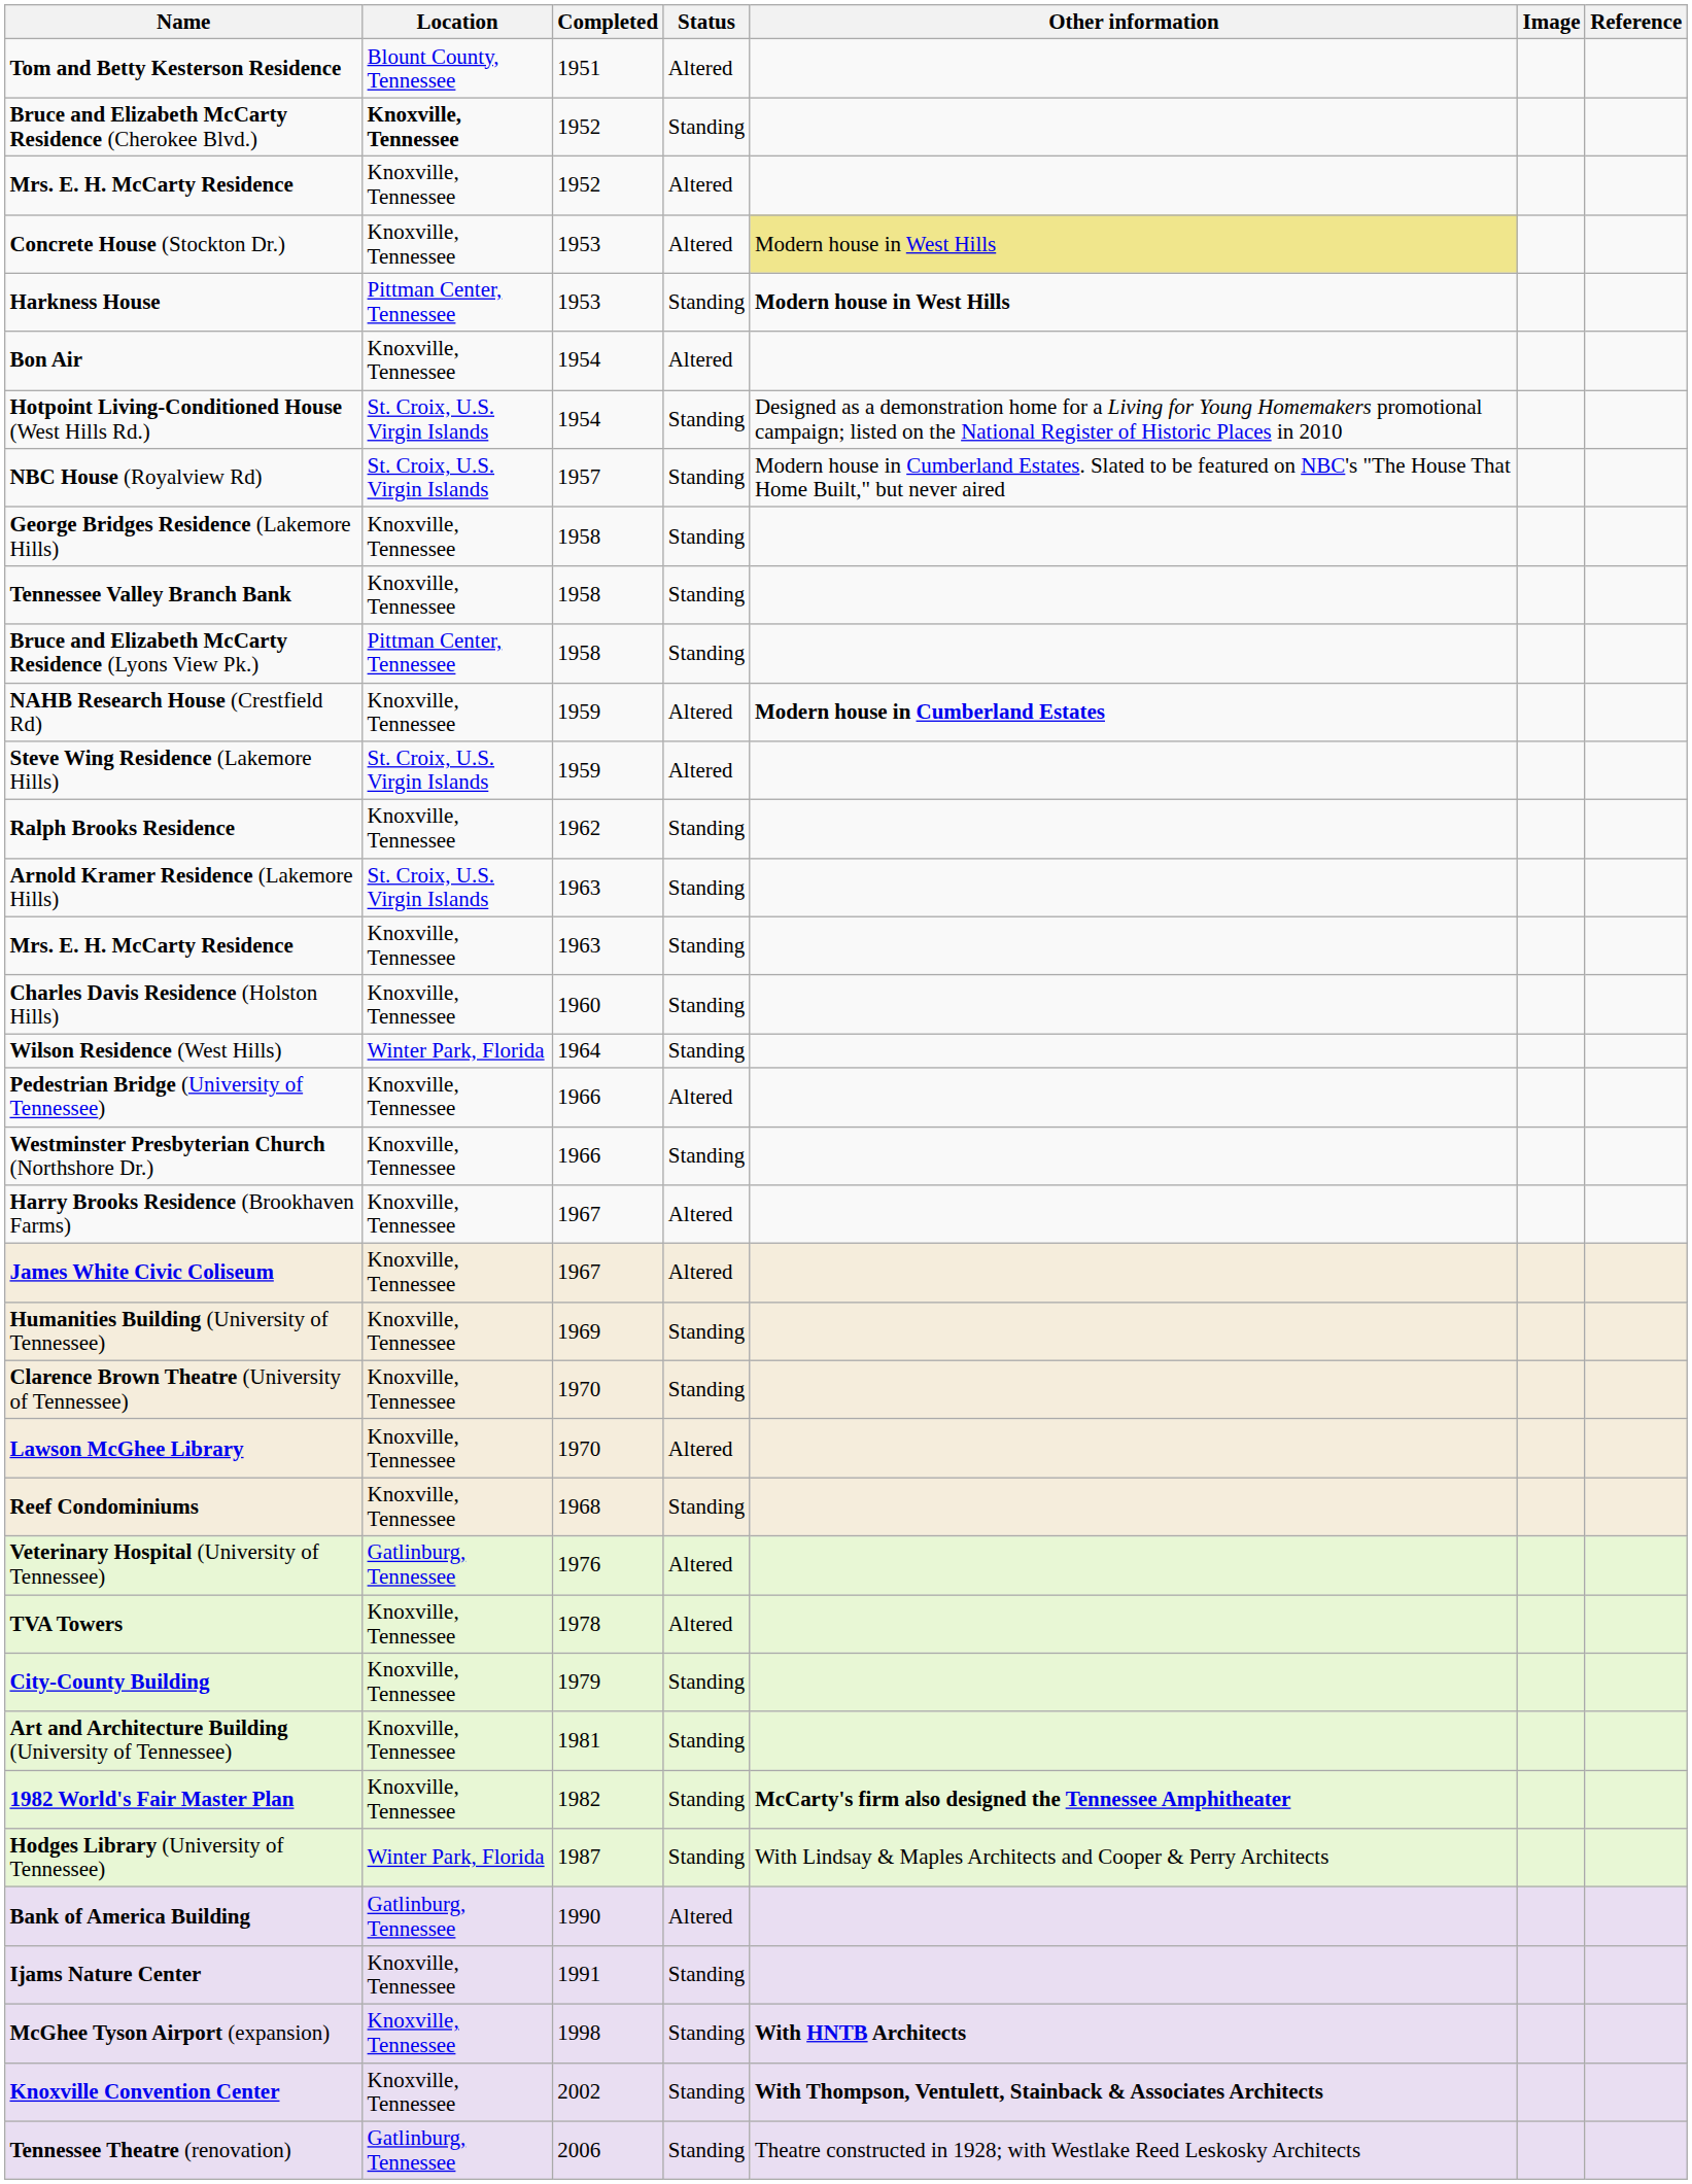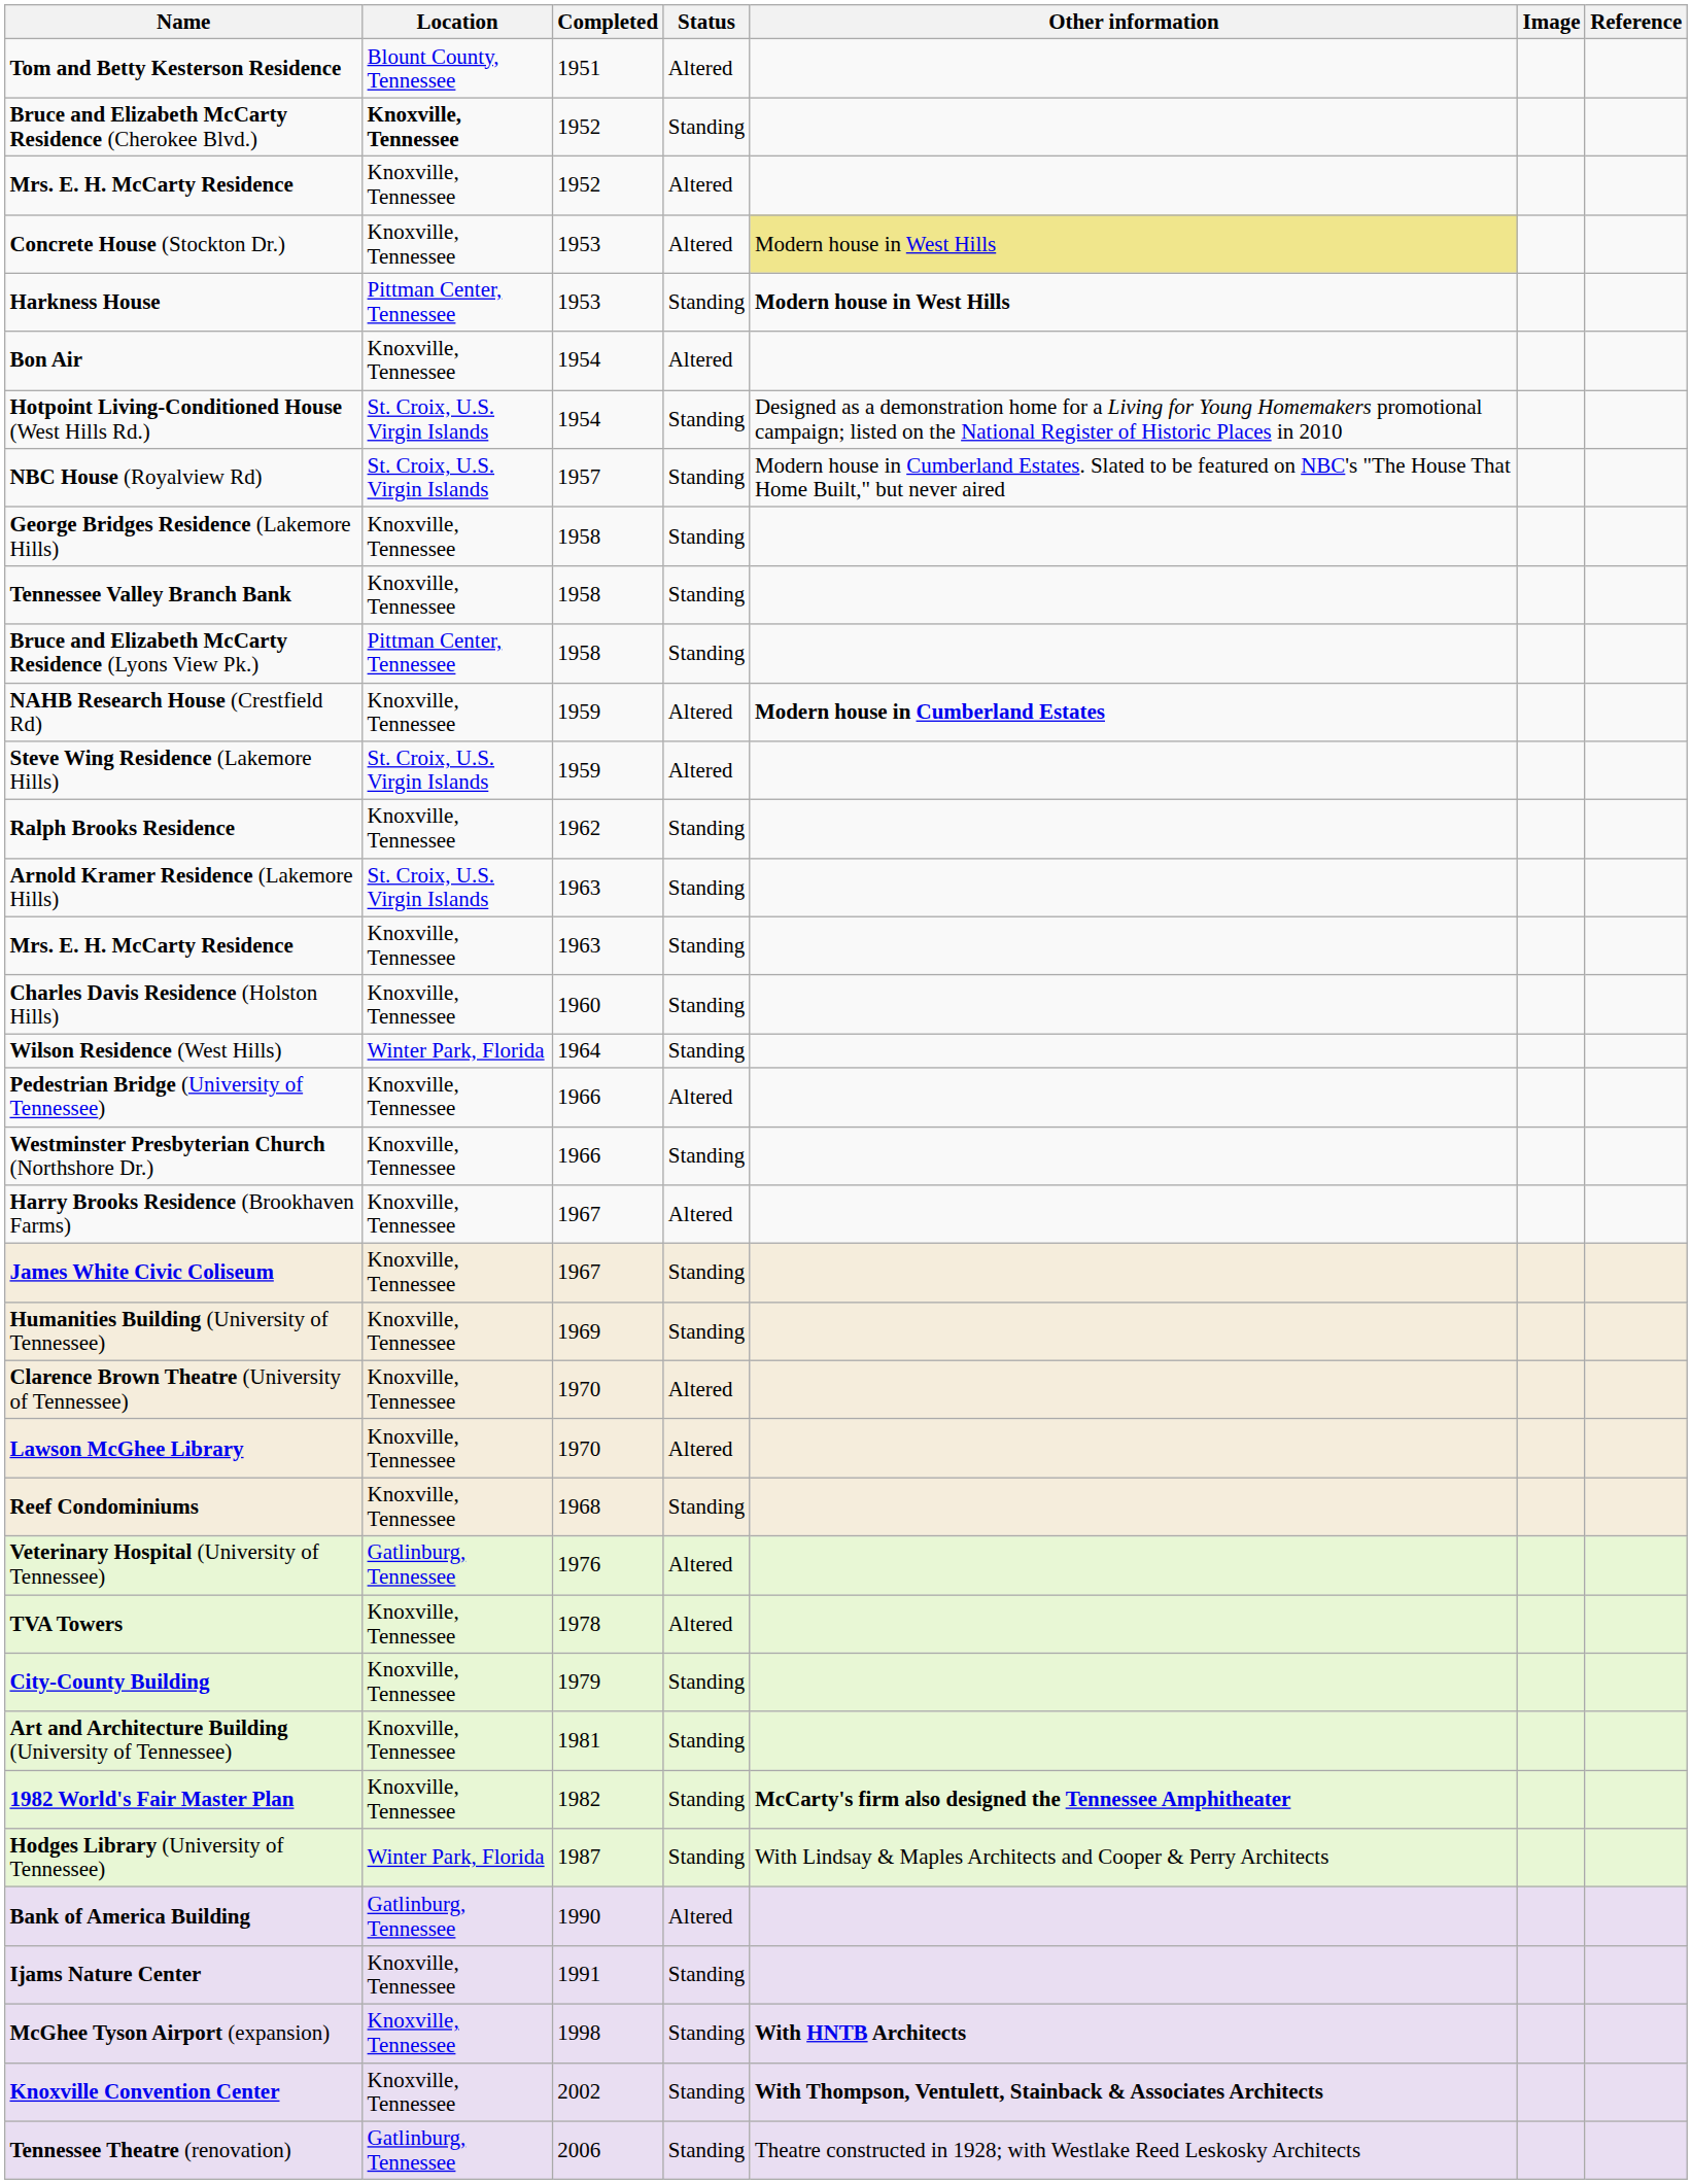James White Civic Coliseum | Status: Altered -> Standing
Clarence Brown Theatre (University of Tennessee) | Status: Standing -> Altered
